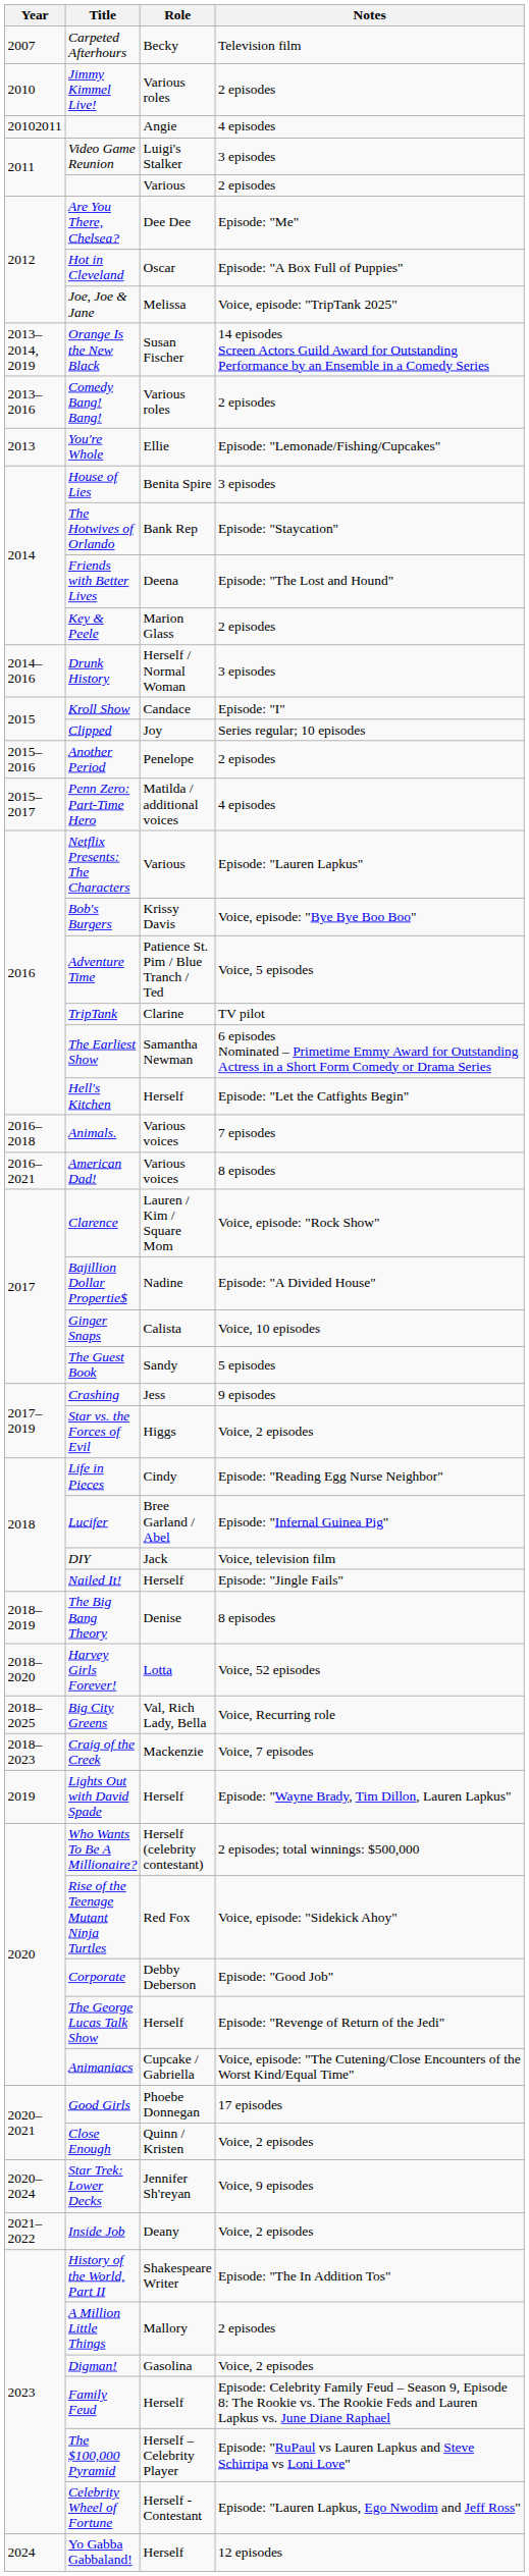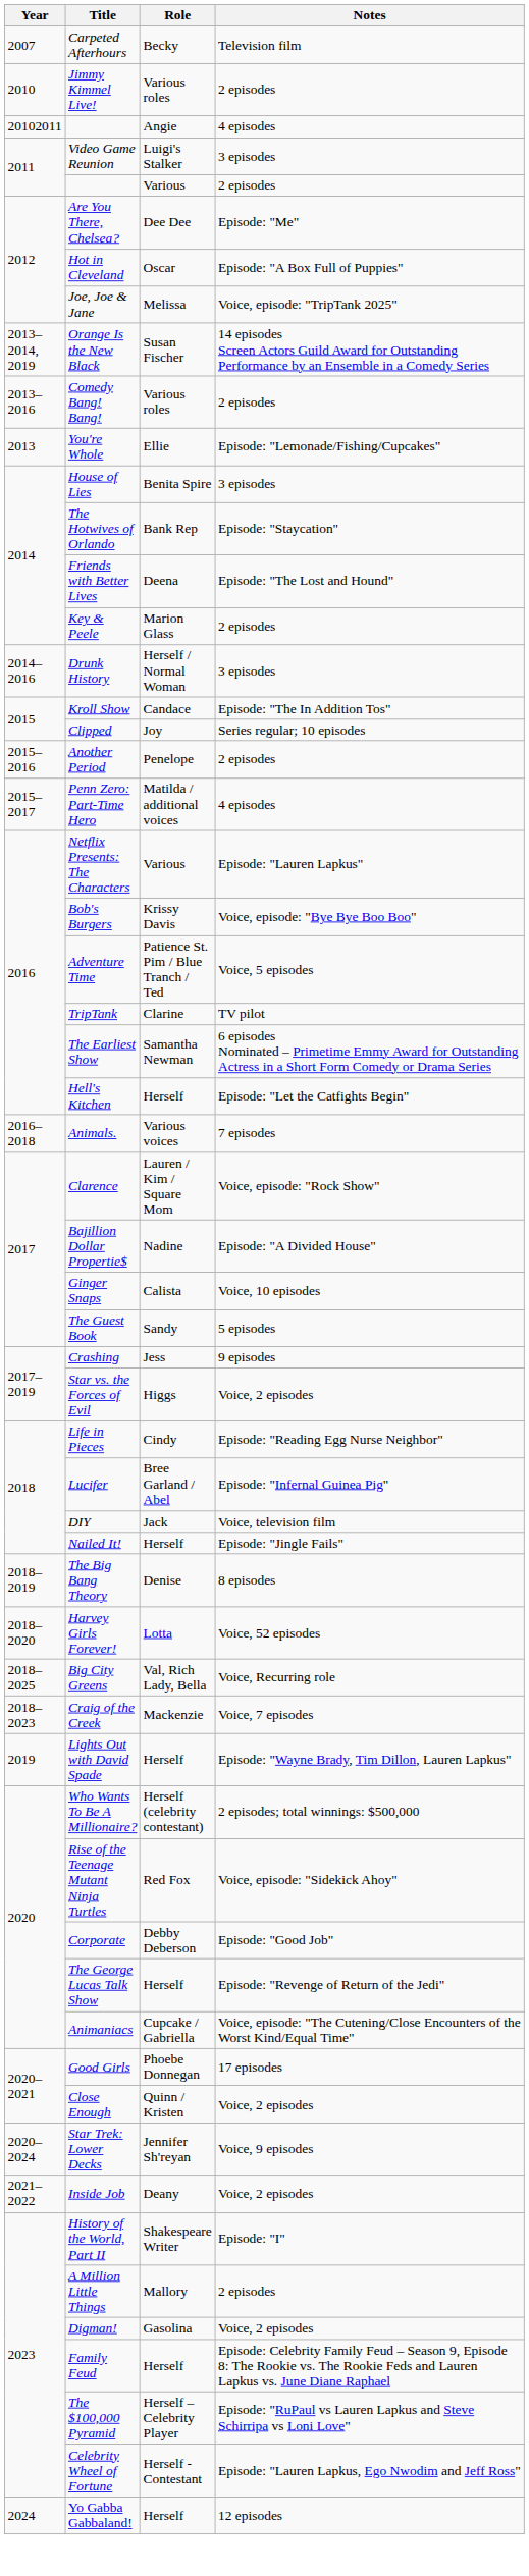Kroll Show | Notes: Episode: "I" -> Episode: "The In Addition Tos"
- row: 2016–2021 | American Dad! | Various voices | 8 episodes
History of the World, Part II | Notes: Episode: "The In Addition Tos" -> Episode: "I"
